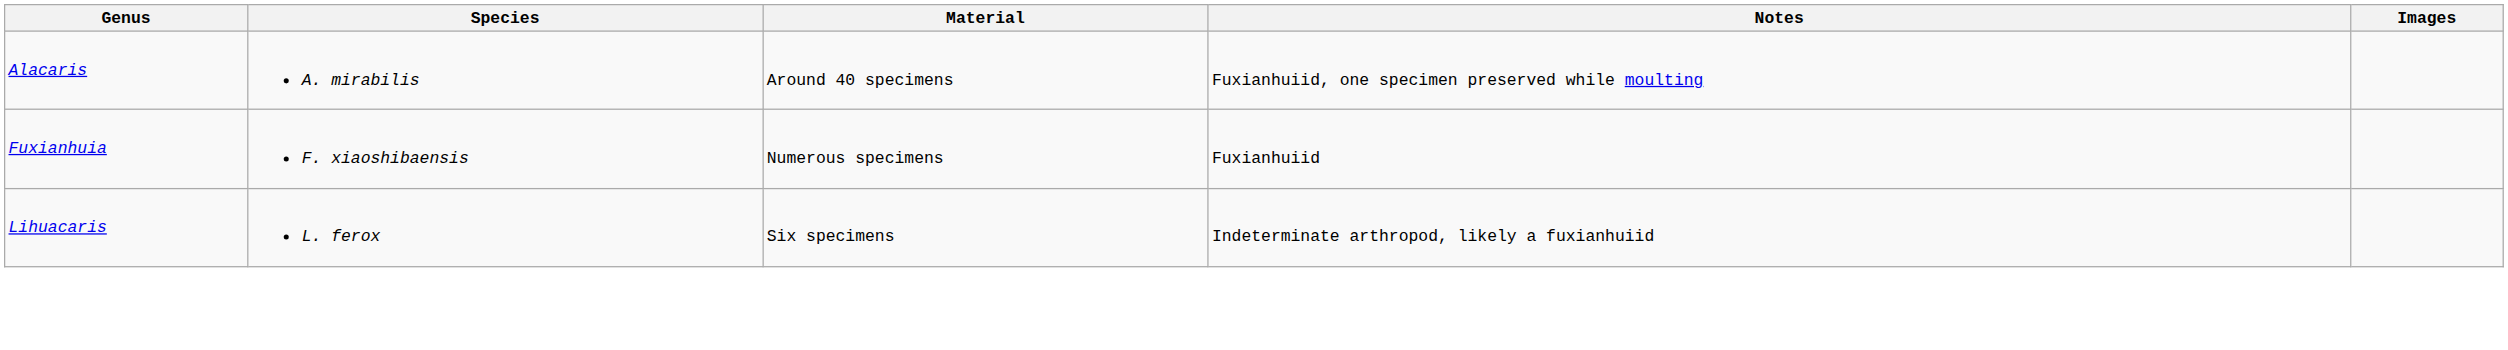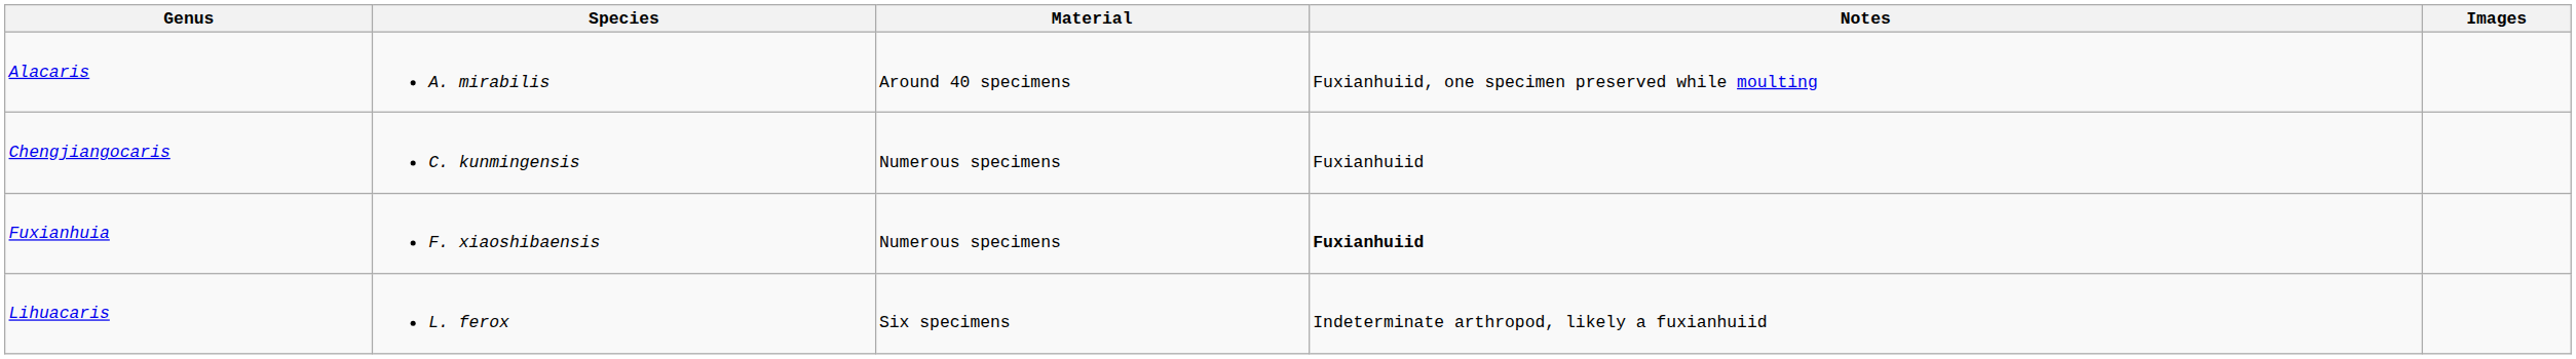+ row: Chengjiangocaris | C. kunmingensis | Numerous specimens | Fuxianhuiid
Fuxianhuia | Notes: normal -> bold
